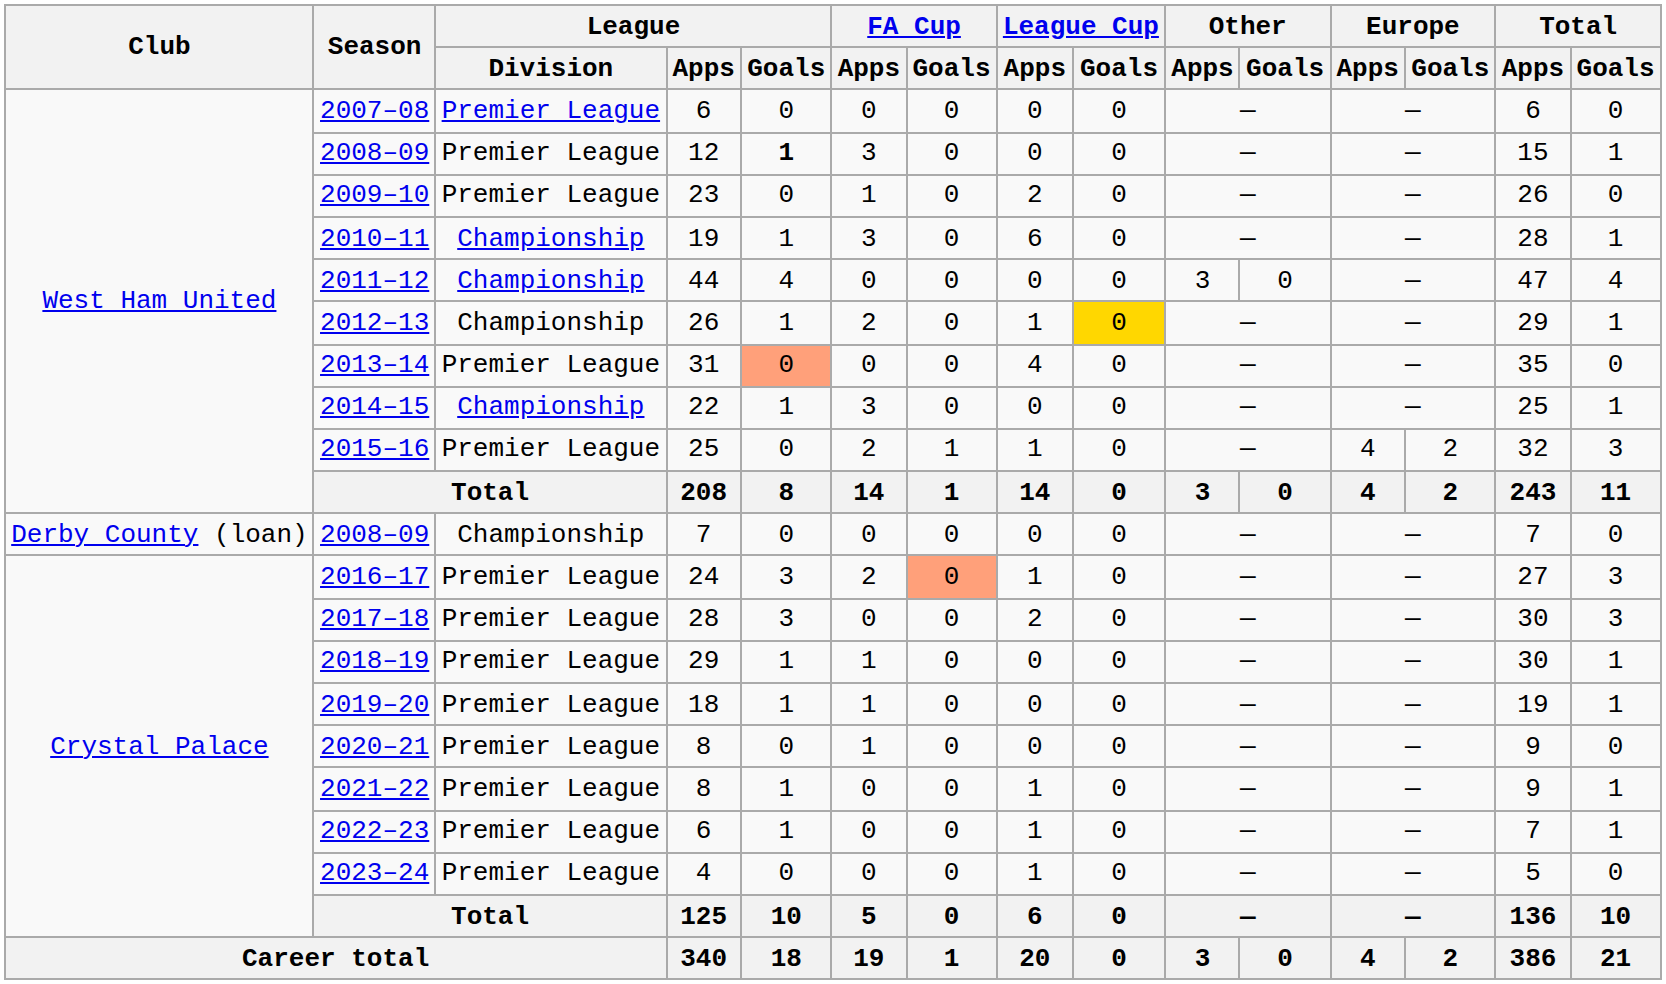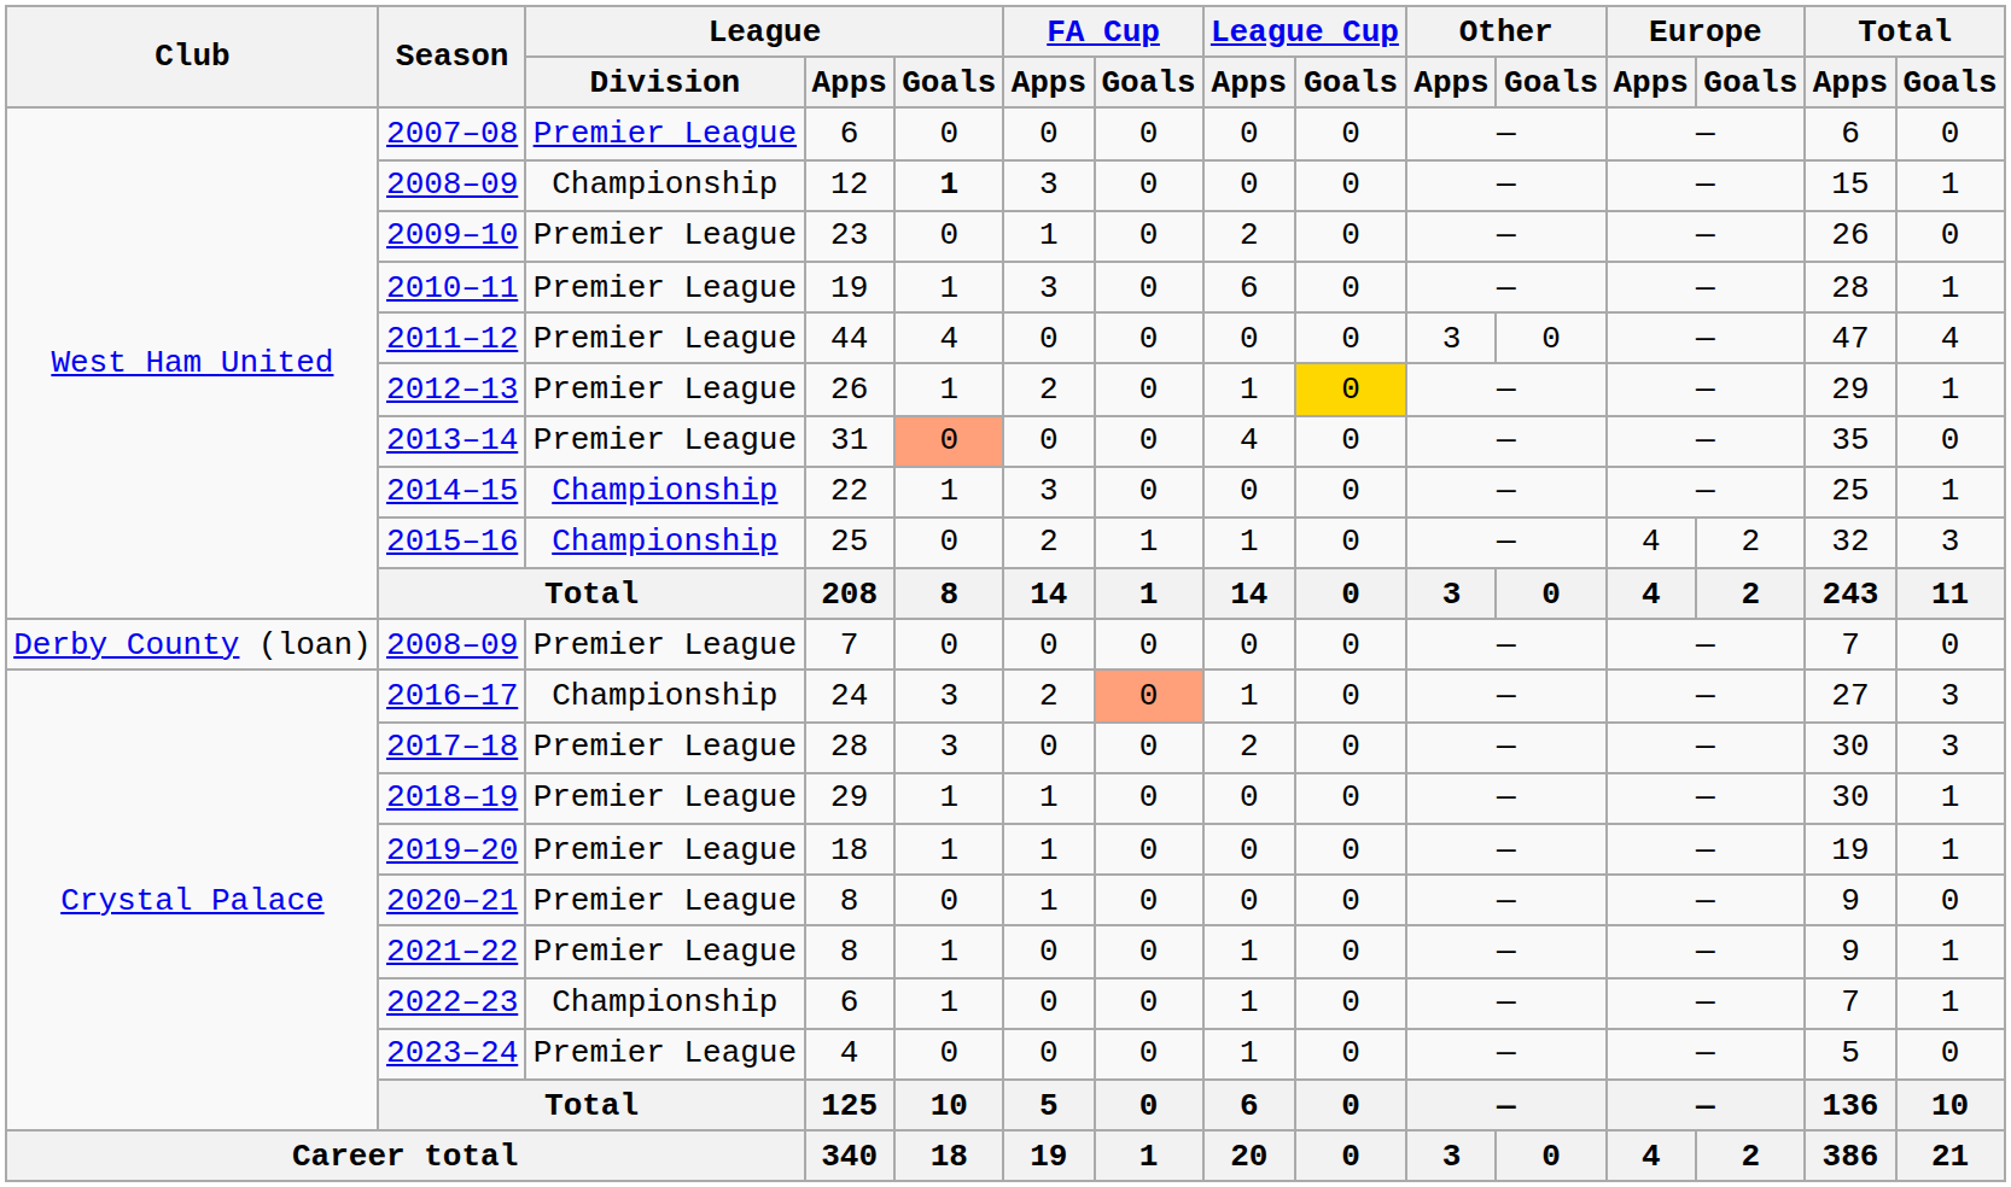2008–09 / 12 | League / Division: Premier League -> Championship
2010–11 | League / Division: Championship -> Premier League
2011–12 | League / Division: Championship -> Premier League
2012–13 | League / Division: Championship -> Premier League
2015–16 | League / Division: Premier League -> Championship
2008–09 / 7 | League / Division: Championship -> Premier League
2016–17 | League / Division: Premier League -> Championship
2022–23 | League / Division: Premier League -> Championship
